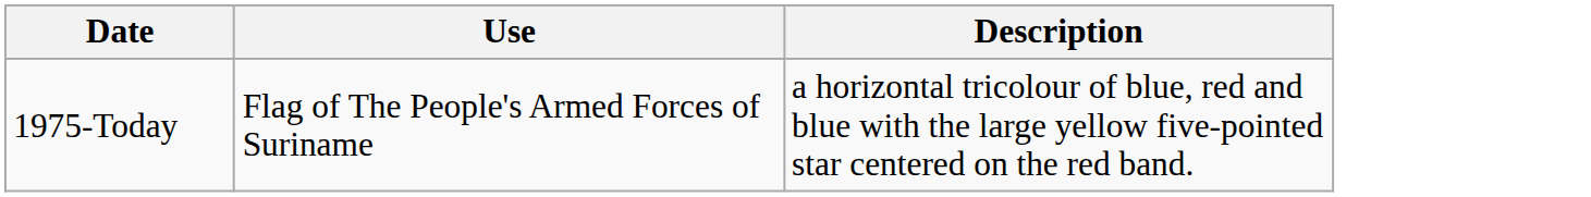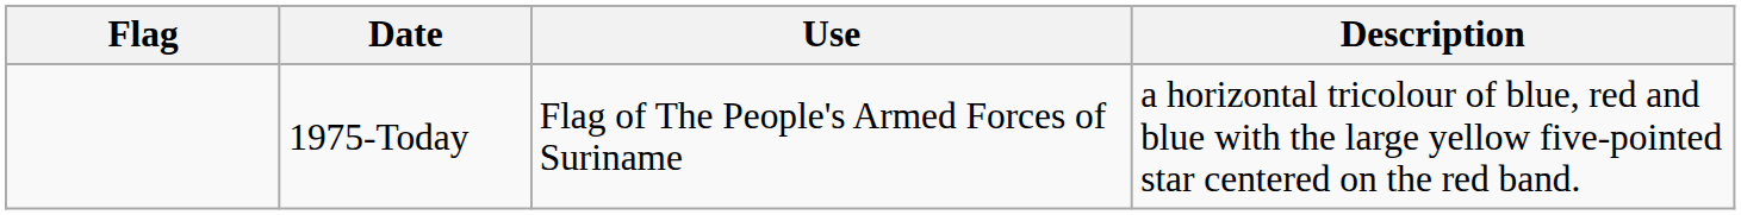+ column: Flag
